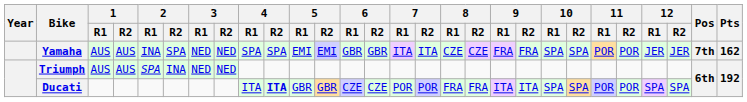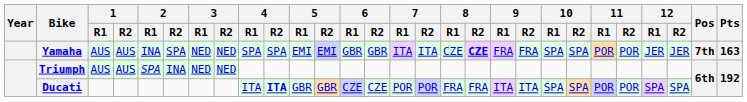Yamaha | 8 / R2: normal -> bold
Yamaha | Pts: 162 -> 163
